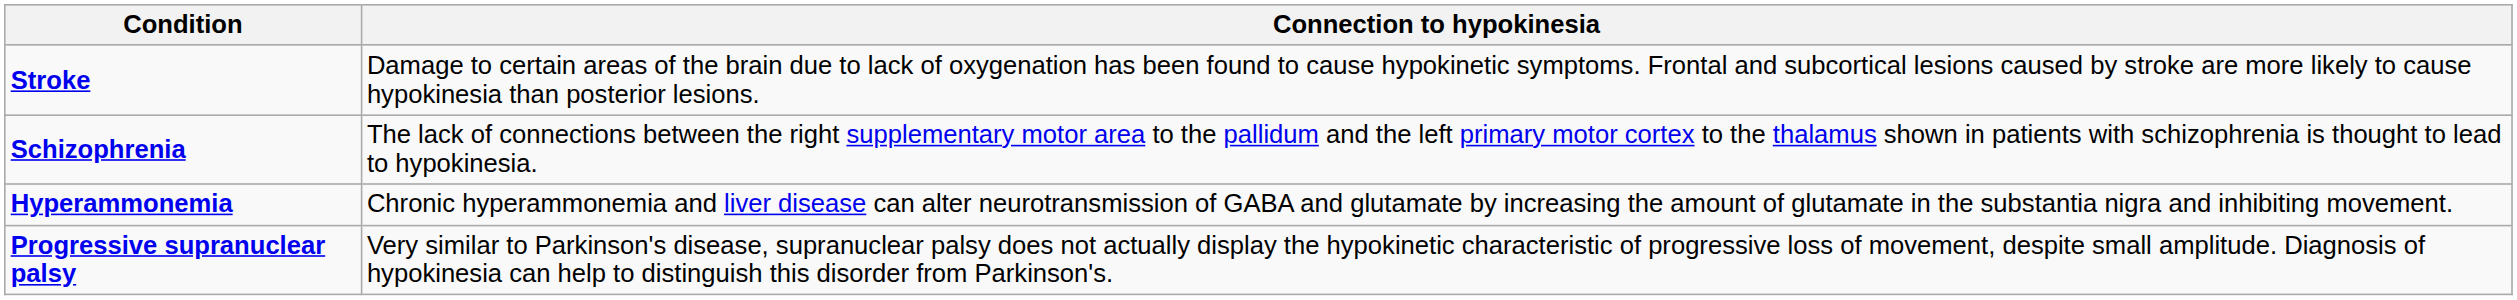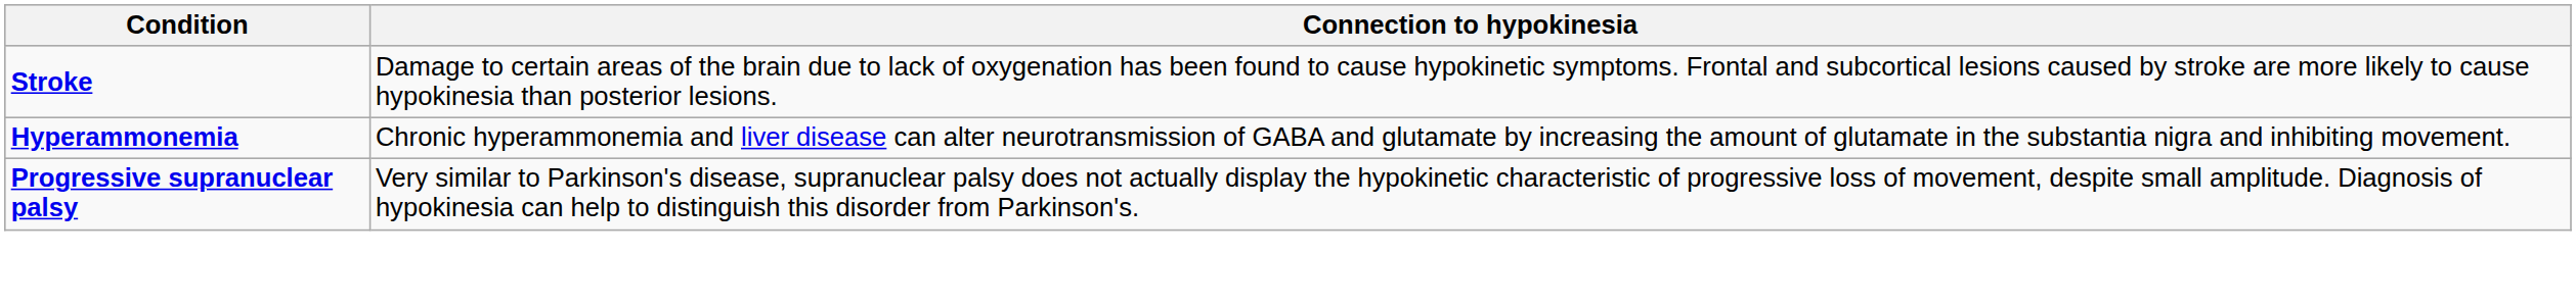- row: Schizophrenia | The lack of connections between the right supplementary motor area to the pallidum and the left primary motor cortex to the thalamus shown in patients with schizophrenia is thought to lead to hypokinesia.
